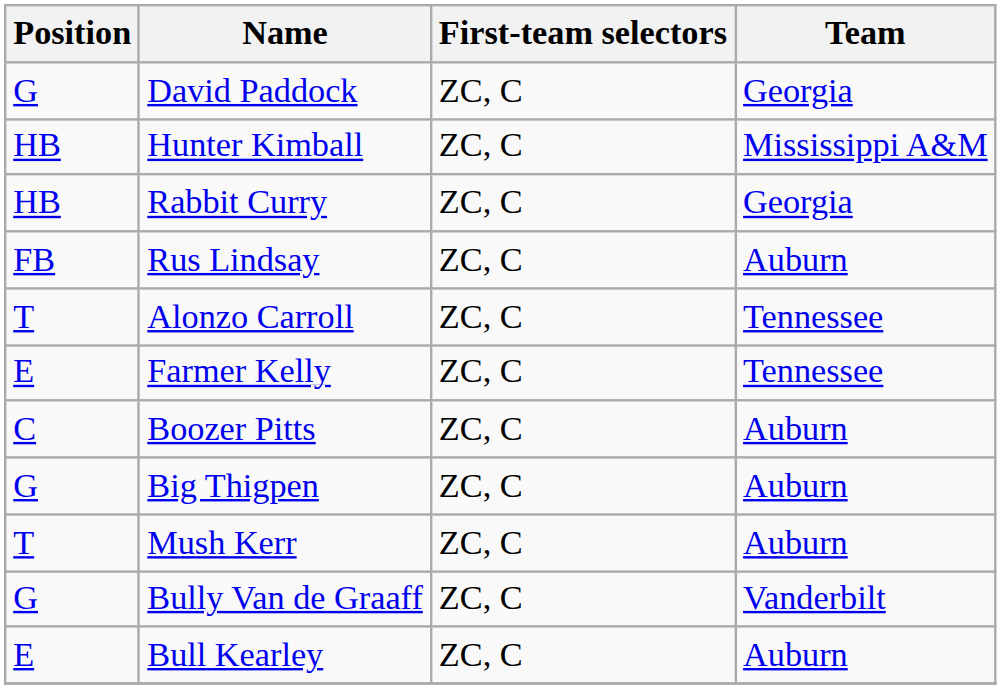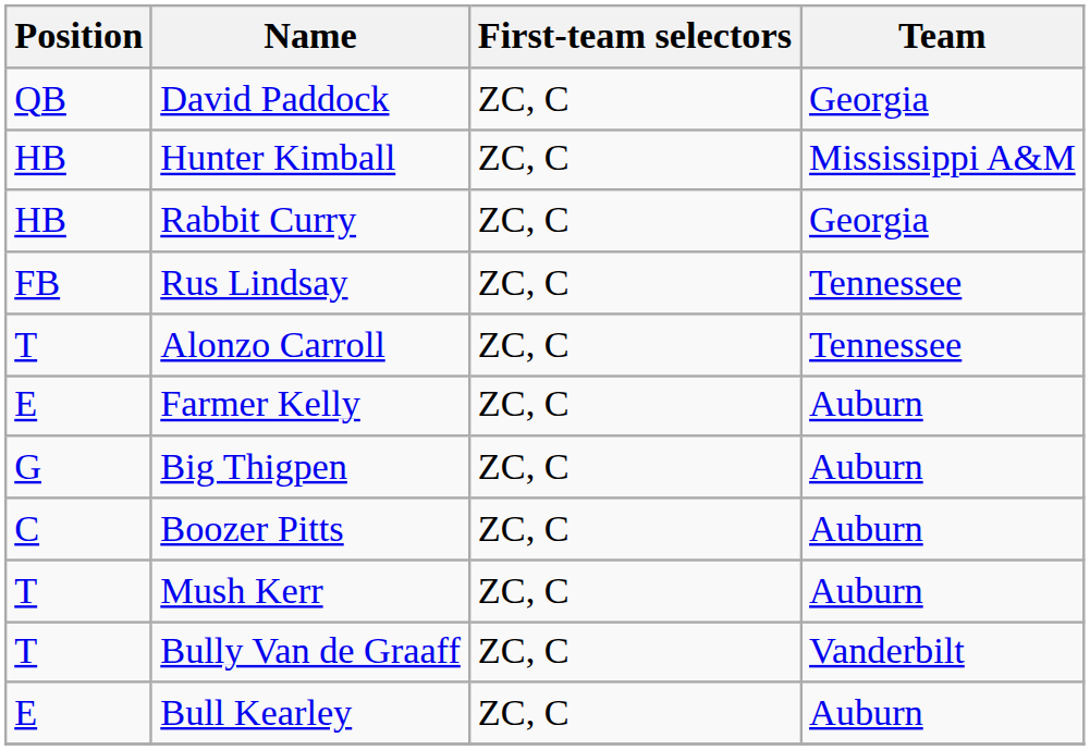David Paddock | Position: G -> QB
Rus Lindsay | Team: Auburn -> Tennessee
Farmer Kelly | Team: Tennessee -> Auburn
rows swapped: Big Thigpen <-> Boozer Pitts
Bully Van de Graaff | Position: G -> T
